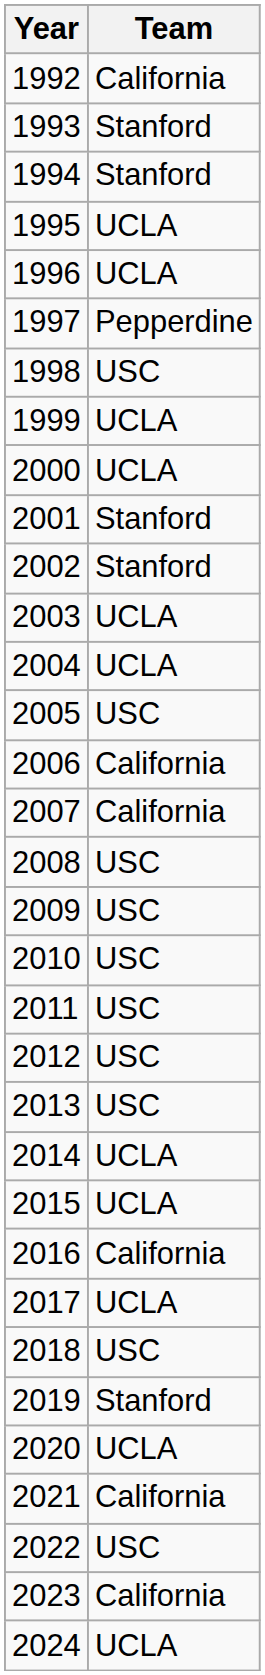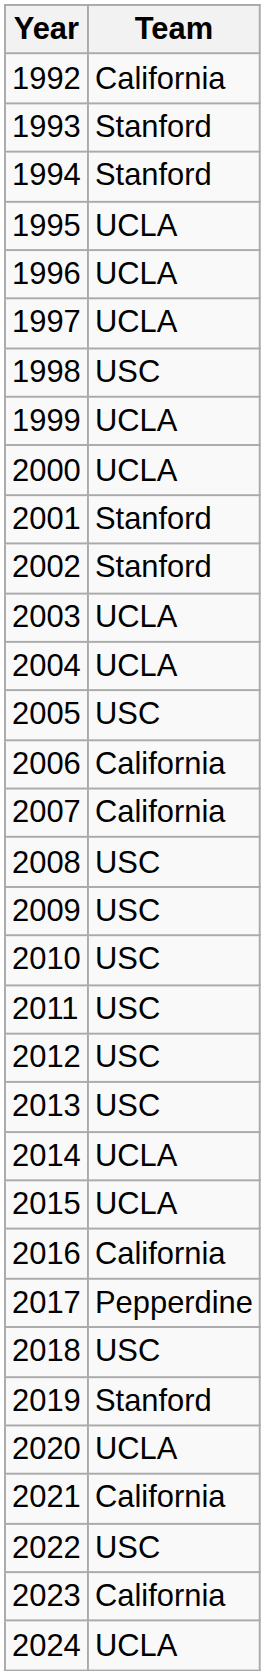1997 | Team: Pepperdine -> UCLA
2017 | Team: UCLA -> Pepperdine
